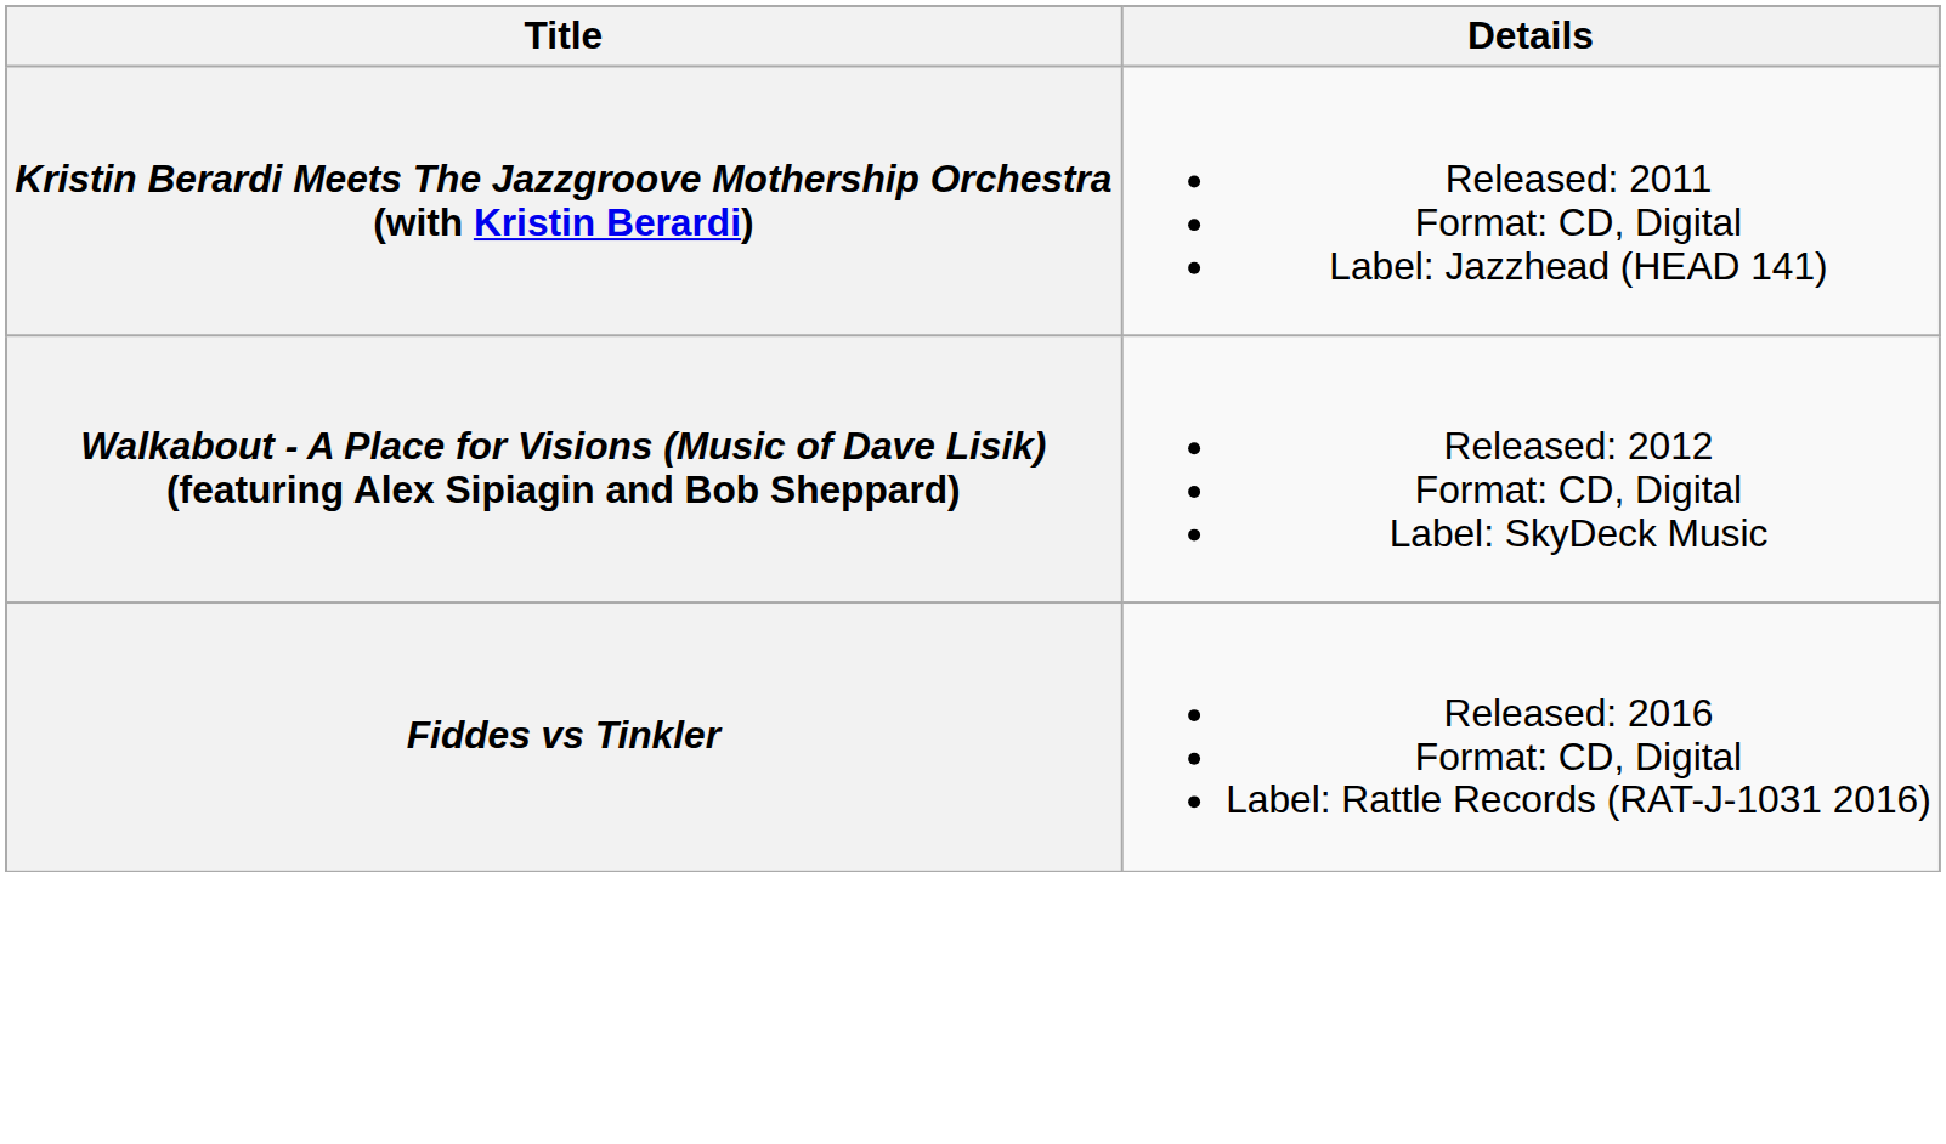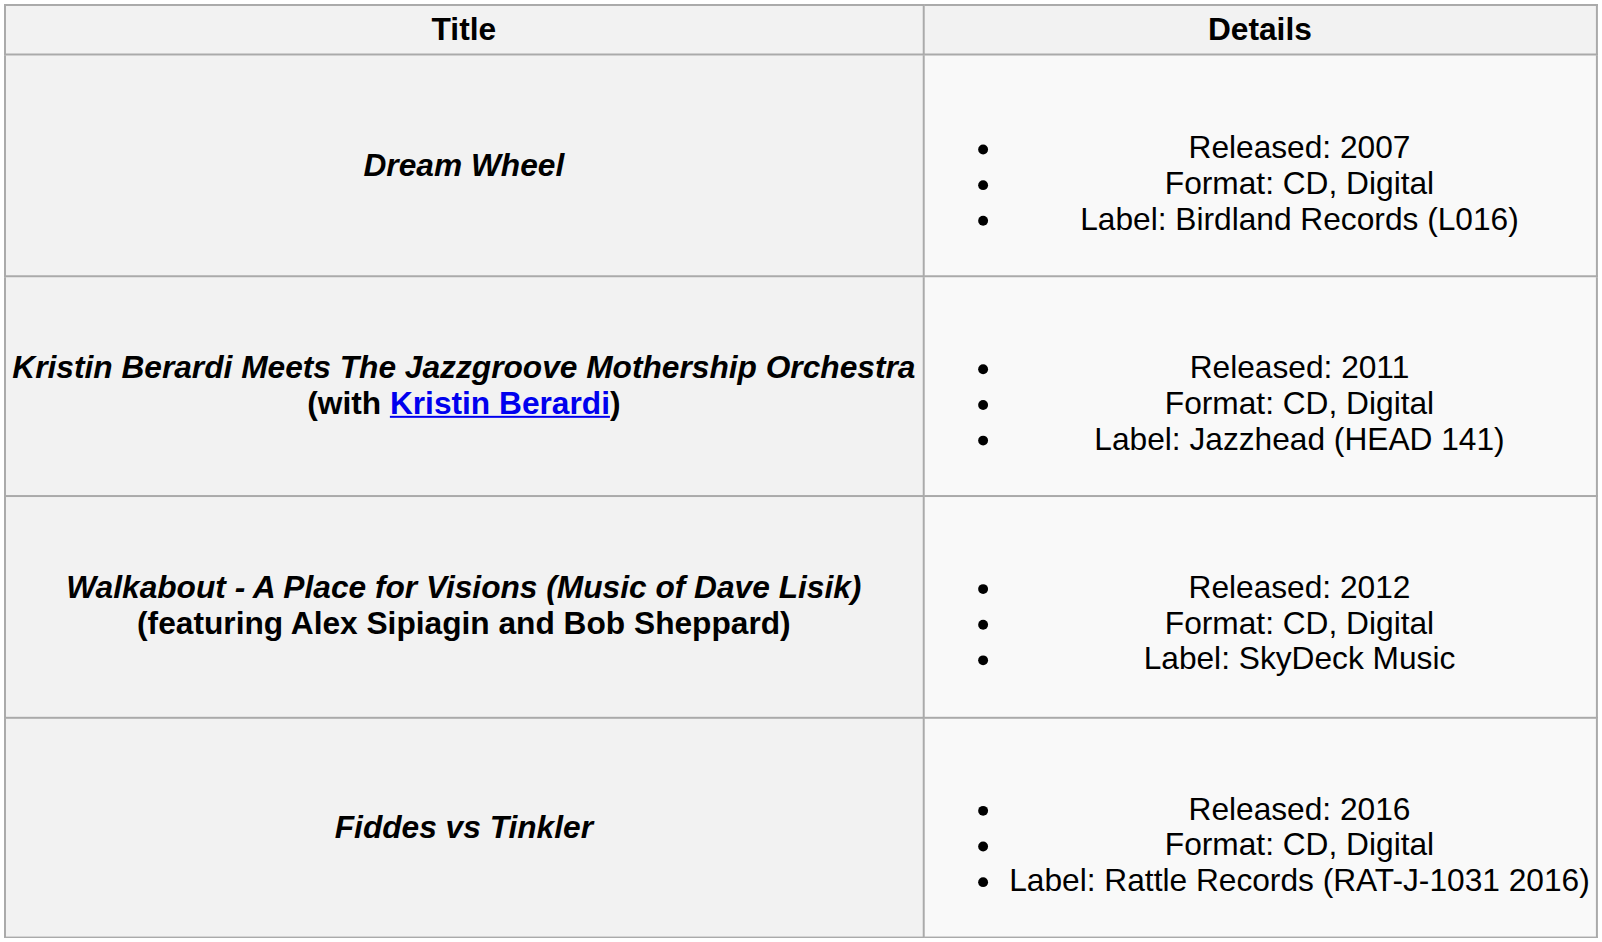+ row: Dream Wheel | Released: 2007 Format: CD, Digital Label: Birdland Records (L016)
